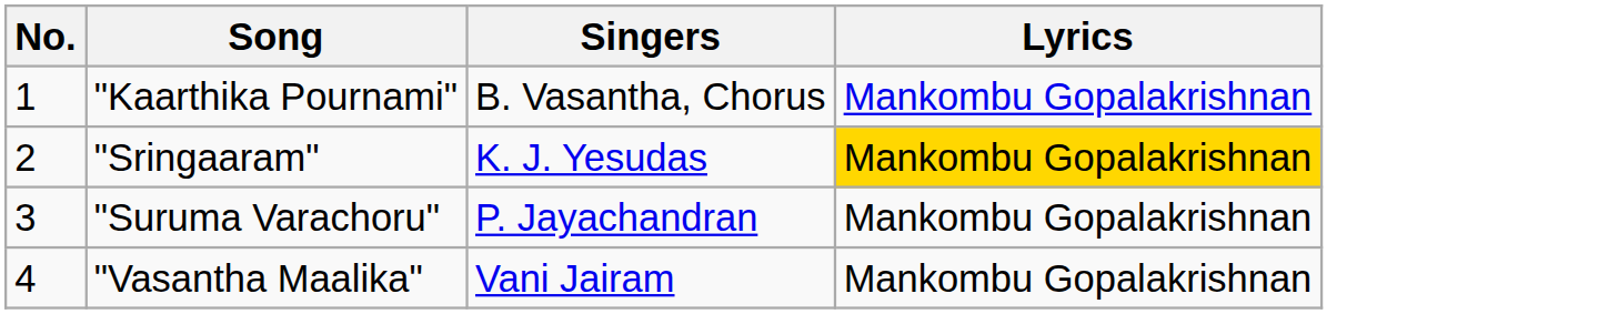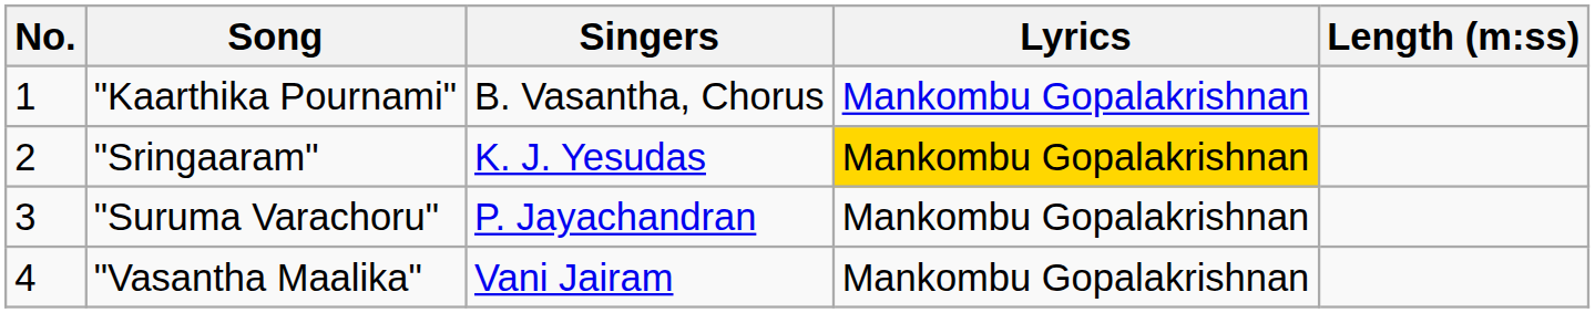+ column: Length (m:ss)
